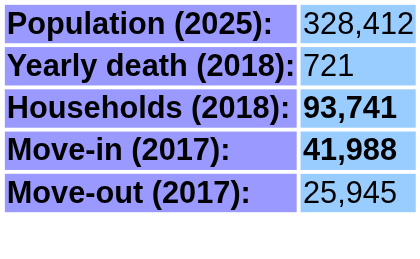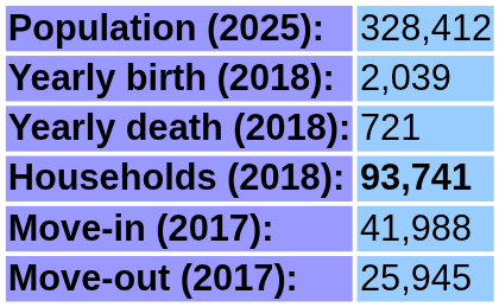+ row: Yearly birth (2018): | 2,039
Move-in (2017): | column 2: bold -> normal
